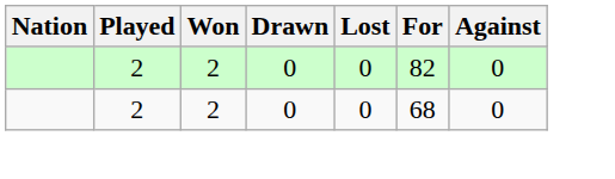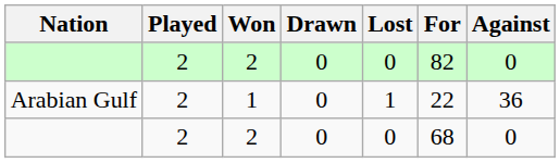+ row: Arabian Gulf | 2 | 1 | 0 | 1 | 22 | 36
